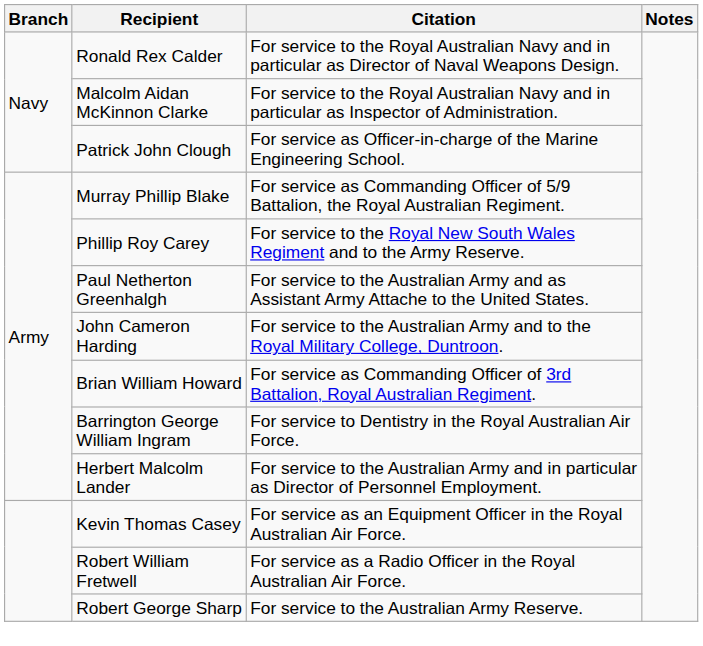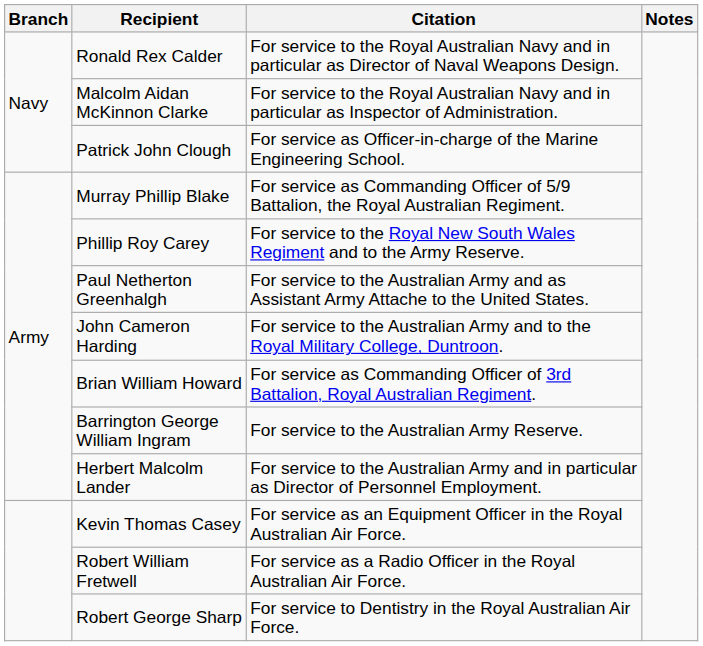Barrington George William Ingram | Citation: For service to Dentistry in the Royal Australian Air Force. -> For service to the Australian Army Reserve.
Robert George Sharp | Citation: For service to the Australian Army Reserve. -> For service to Dentistry in the Royal Australian Air Force.
